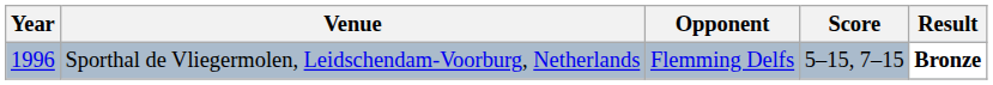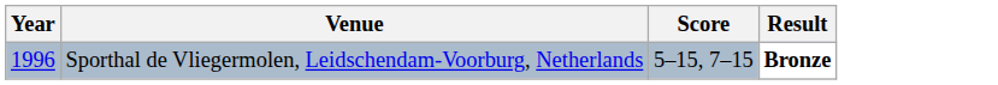- column: Opponent | Flemming Delfs
